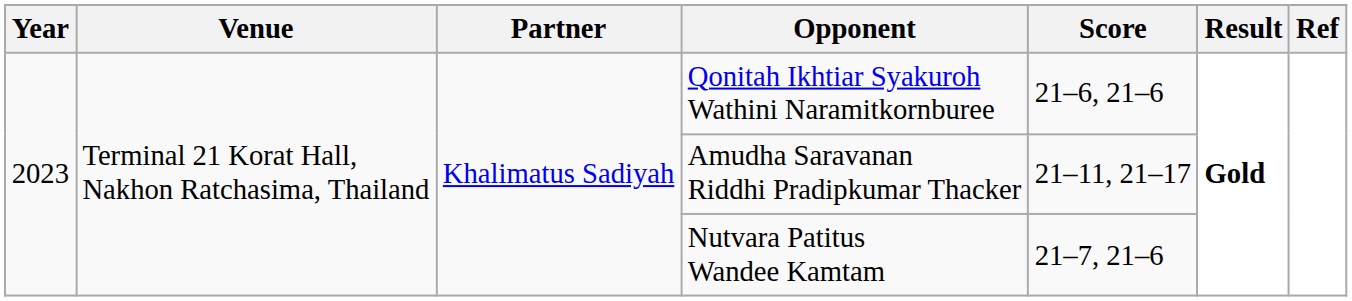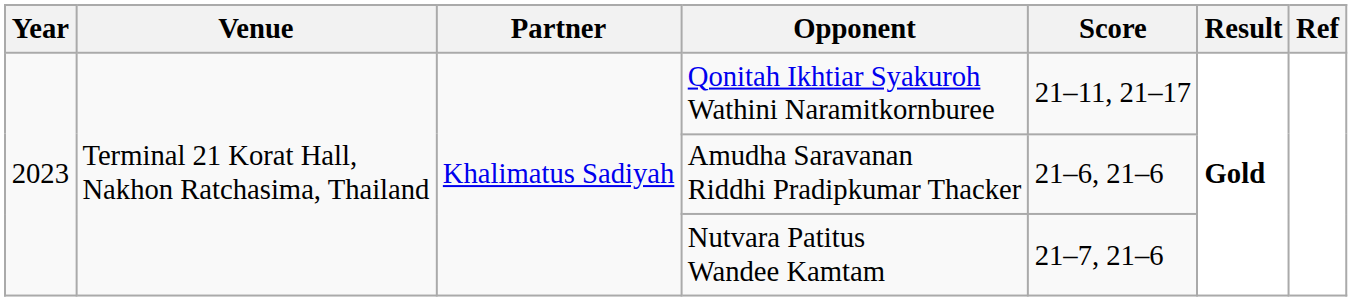Qonitah Ikhtiar Syakuroh Wathini Naramitkornburee | Score: 21–6, 21–6 -> 21–11, 21–17
Amudha Saravanan Riddhi Pradipkumar Thacker | Score: 21–11, 21–17 -> 21–6, 21–6
